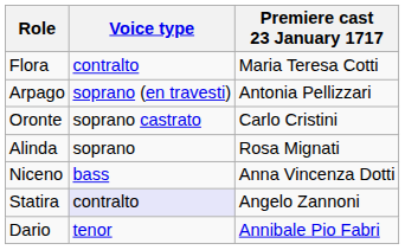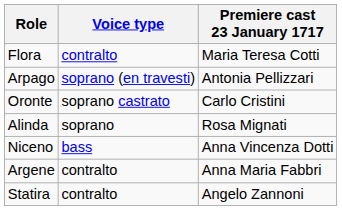+ row: Argene | contralto | Anna Maria Fabbri
Statira | Voice type: lavender background -> no background
- row: Dario | tenor | Annibale Pio Fabri
